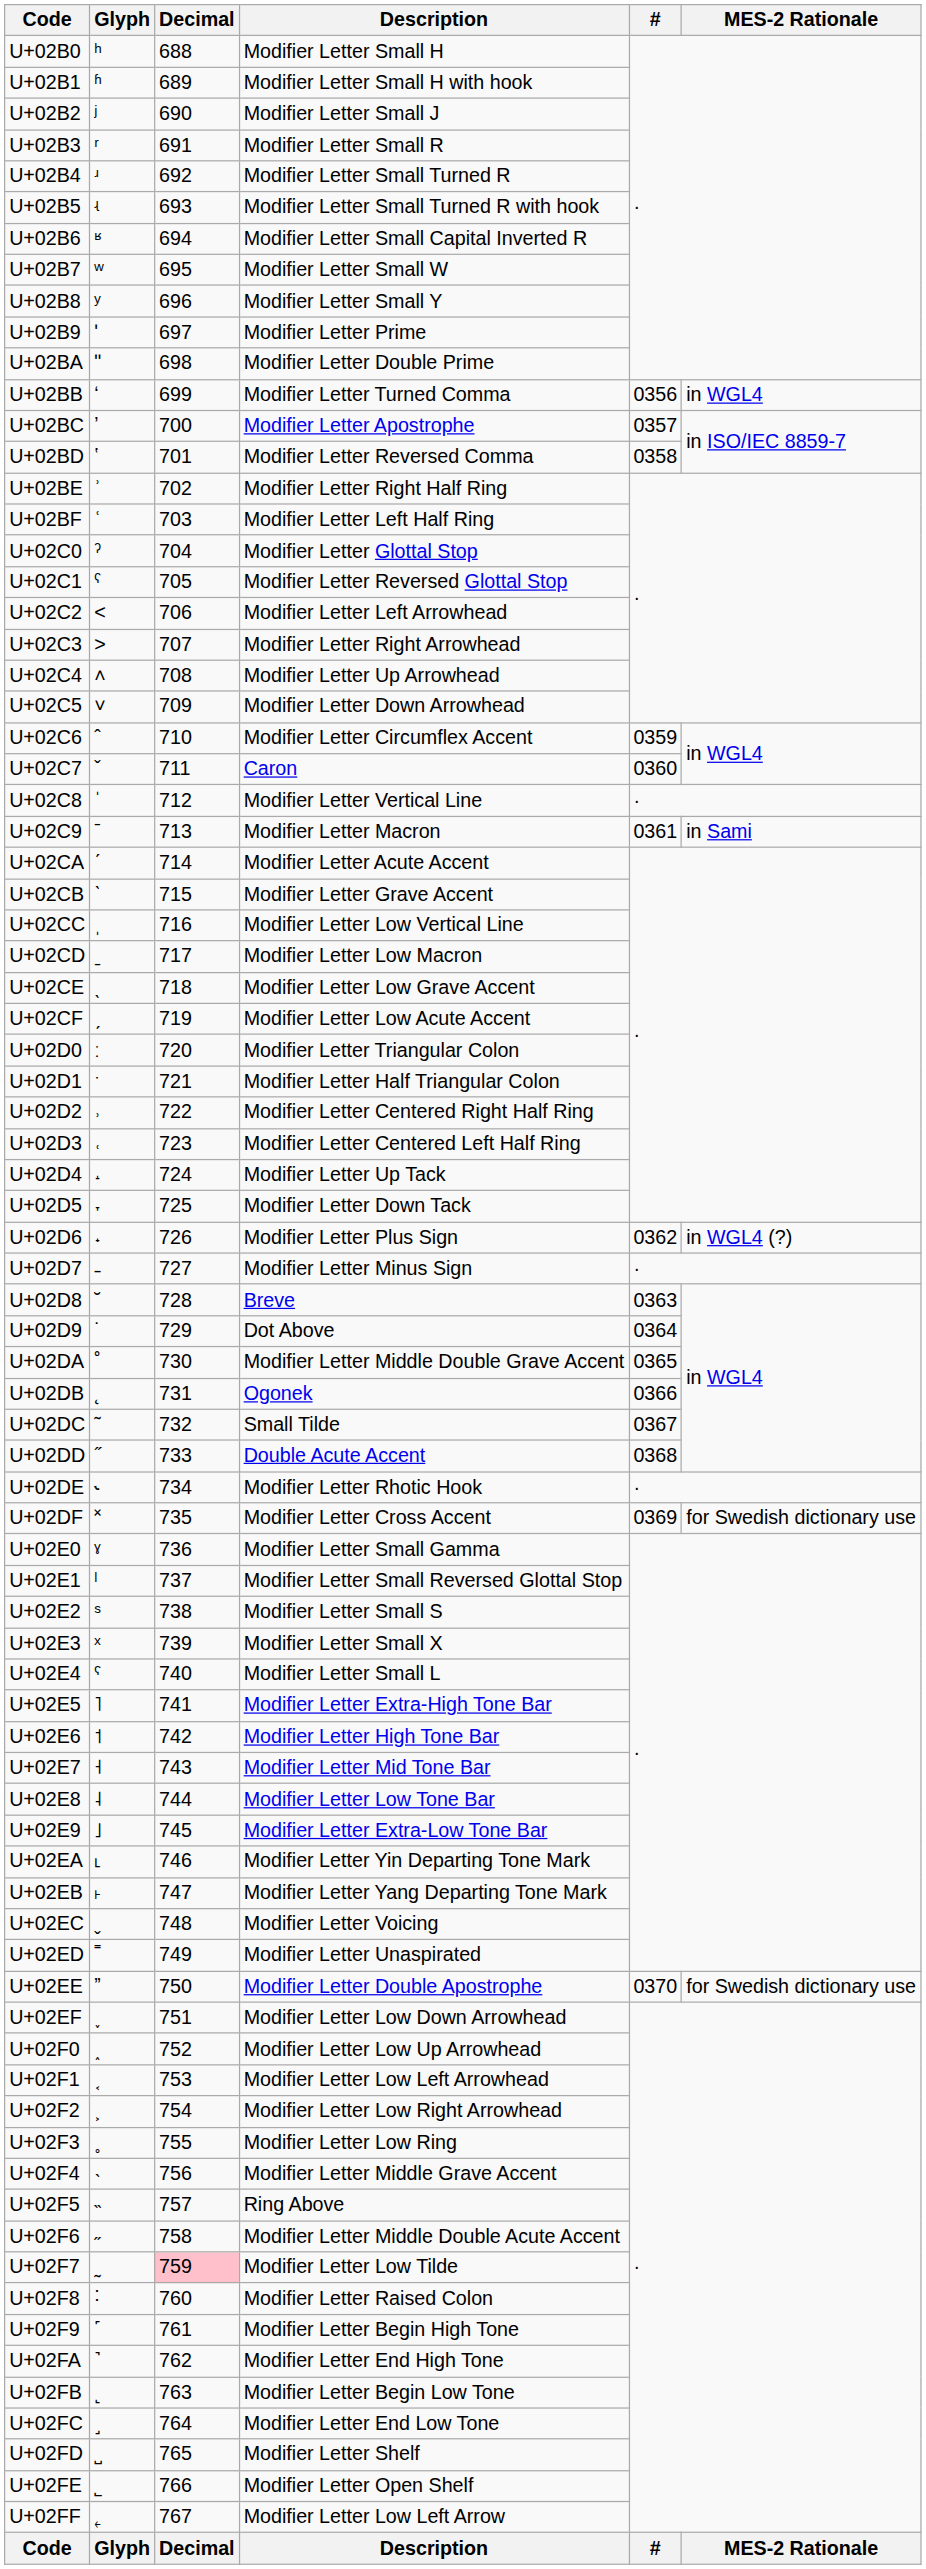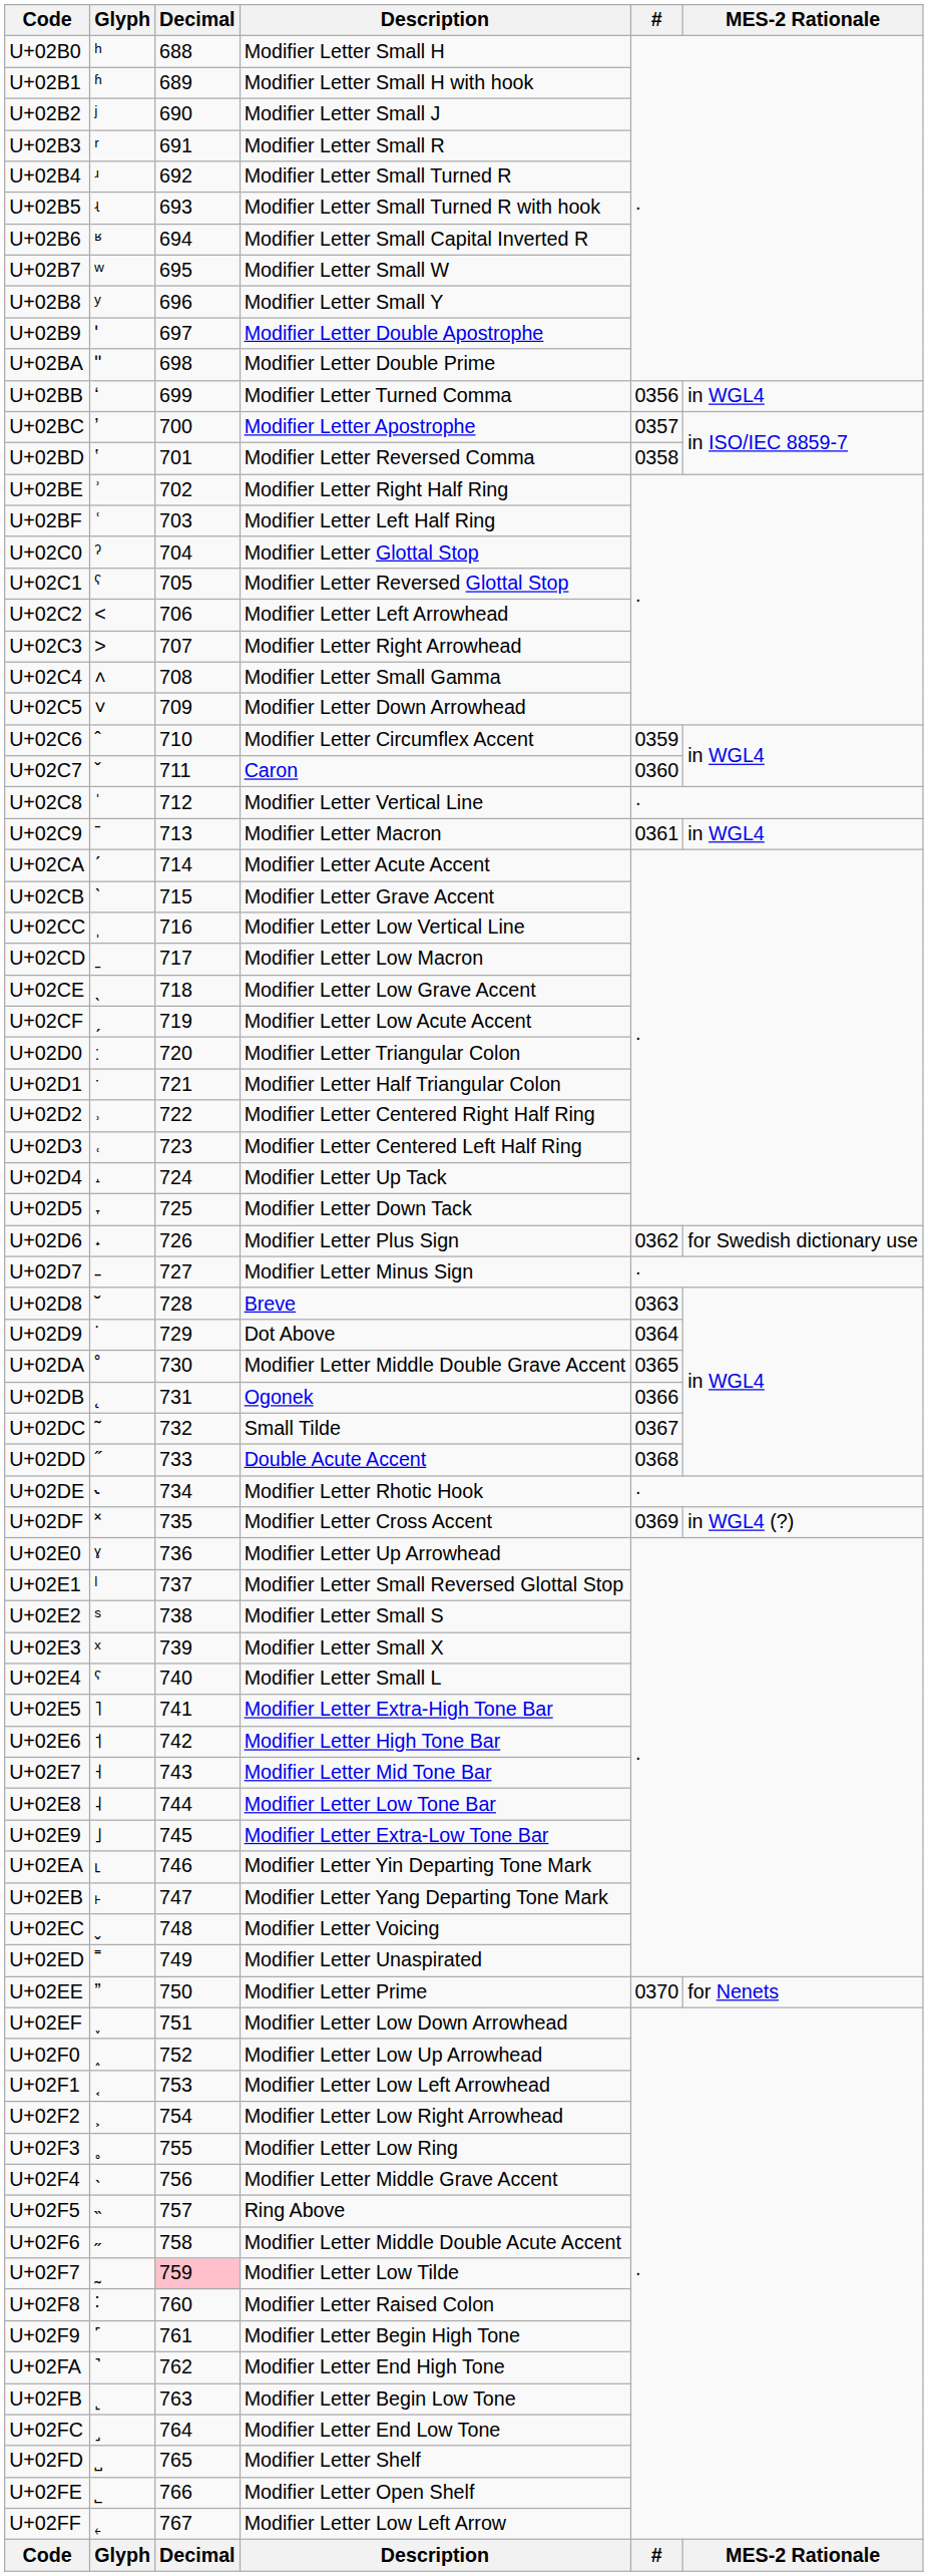U+02B9 | Description: Modifier Letter Prime -> Modifier Letter Double Apostrophe
U+02C4 | Description: Modifier Letter Up Arrowhead -> Modifier Letter Small Gamma
U+02C9 | MES-2 Rationale: in Sami -> in WGL4
U+02D6 | MES-2 Rationale: in WGL4 (?) -> for Swedish dictionary use
U+02DF | MES-2 Rationale: for Swedish dictionary use -> in WGL4 (?)
U+02E0 | Description: Modifier Letter Small Gamma -> Modifier Letter Up Arrowhead
U+02EE | Description: Modifier Letter Double Apostrophe -> Modifier Letter Prime
U+02EE | MES-2 Rationale: for Swedish dictionary use -> for Nenets
